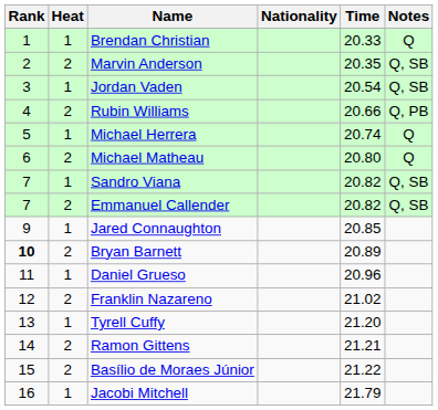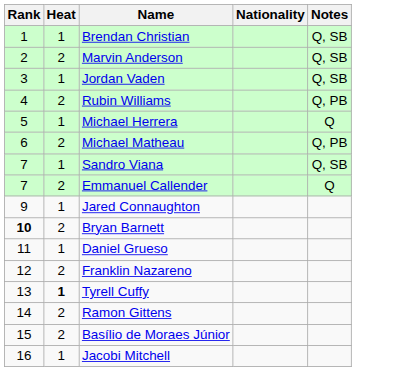- column: Time | 20.33 | 20.35 | 20.54 | 20.66 | 20.74 | 20.80 | 20.82 | 20.82 | 20.85 | 20.89 | 20.96 | 21.02 | 21.20 | 21.21 | 21.22 | 21.79
Brendan Christian | Notes: Q -> Q, SB
Michael Matheau | Notes: Q -> Q, PB
Emmanuel Callender | Notes: Q, SB -> Q
Tyrell Cuffy | Heat: normal -> bold
